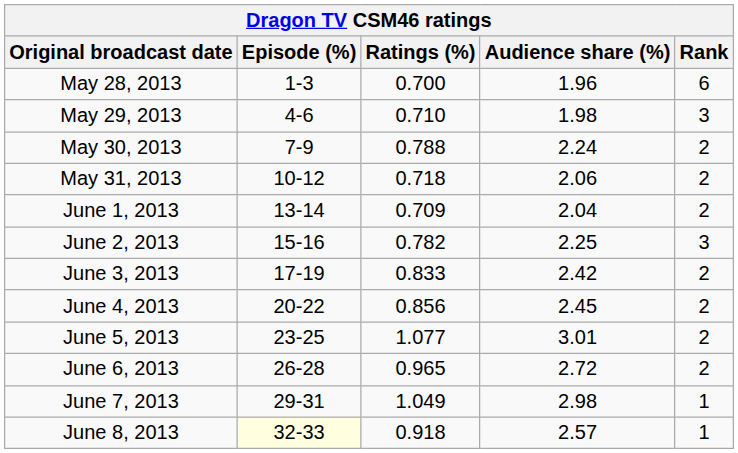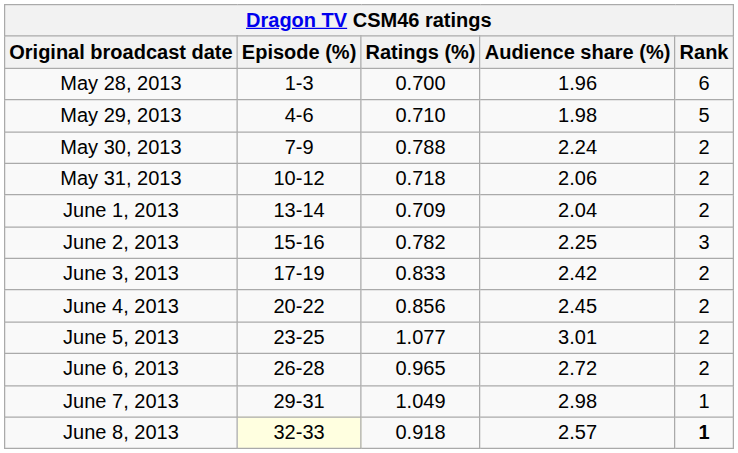May 29, 2013 | Rank: 3 -> 5
June 8, 2013 | Rank: normal -> bold
